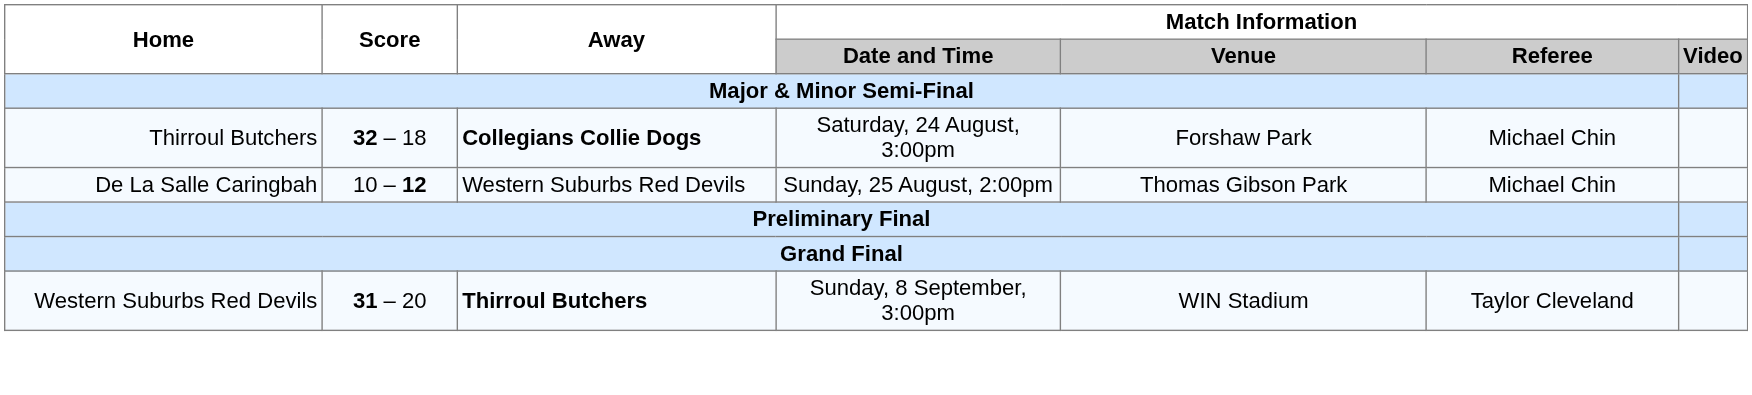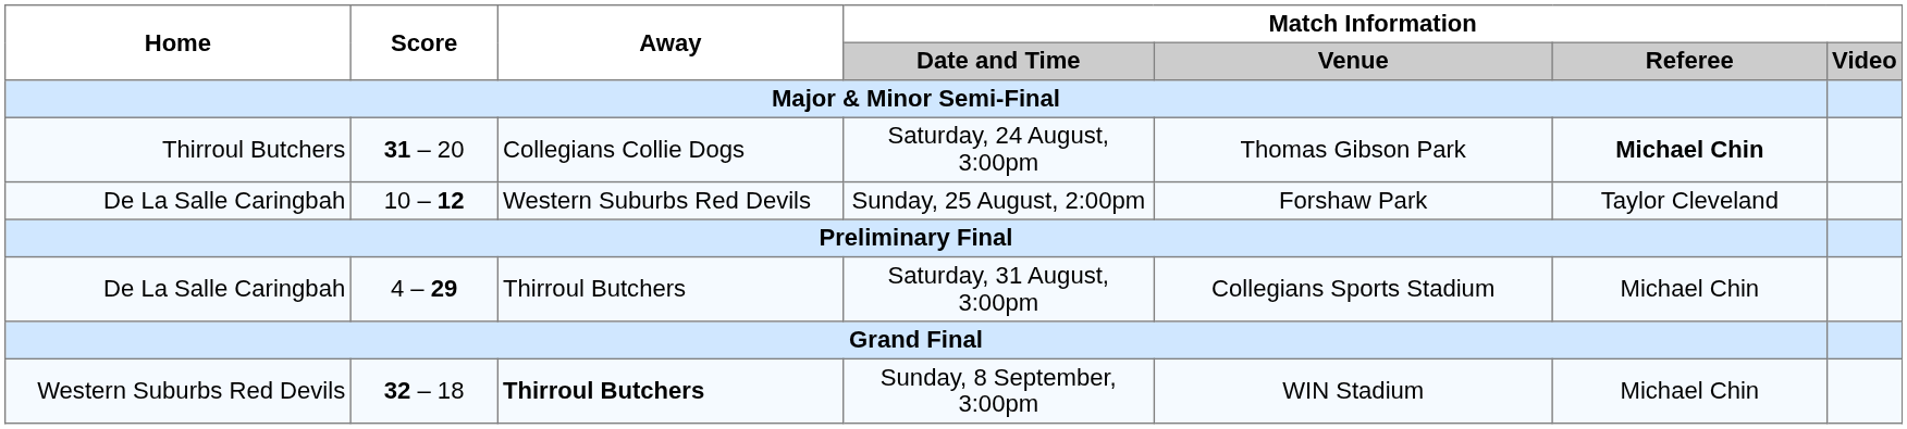Saturday, 24 August, 3:00pm | Score: 32 – 18 -> 31 – 20
Saturday, 24 August, 3:00pm | Away: bold -> normal
Saturday, 24 August, 3:00pm | Match Information / Venue: Forshaw Park -> Thomas Gibson Park
Saturday, 24 August, 3:00pm | Match Information / Referee: normal -> bold
Sunday, 25 August, 2:00pm | Match Information / Venue: Thomas Gibson Park -> Forshaw Park
Sunday, 25 August, 2:00pm | Match Information / Referee: Michael Chin -> Taylor Cleveland
+ row: De La Salle Caringbah | 4 – 29 | Thirroul Butchers | Saturday, 31 August, 3:00pm | Collegians Sports Stadium | Michael Chin
Sunday, 8 September, 3:00pm | Score: 31 – 20 -> 32 – 18
Sunday, 8 September, 3:00pm | Match Information / Referee: Taylor Cleveland -> Michael Chin
